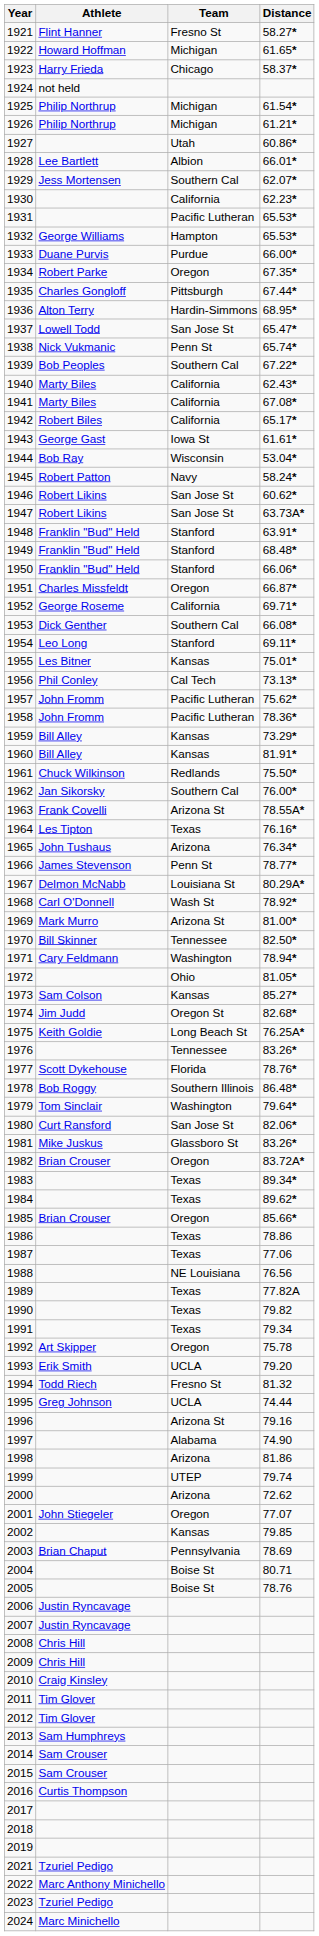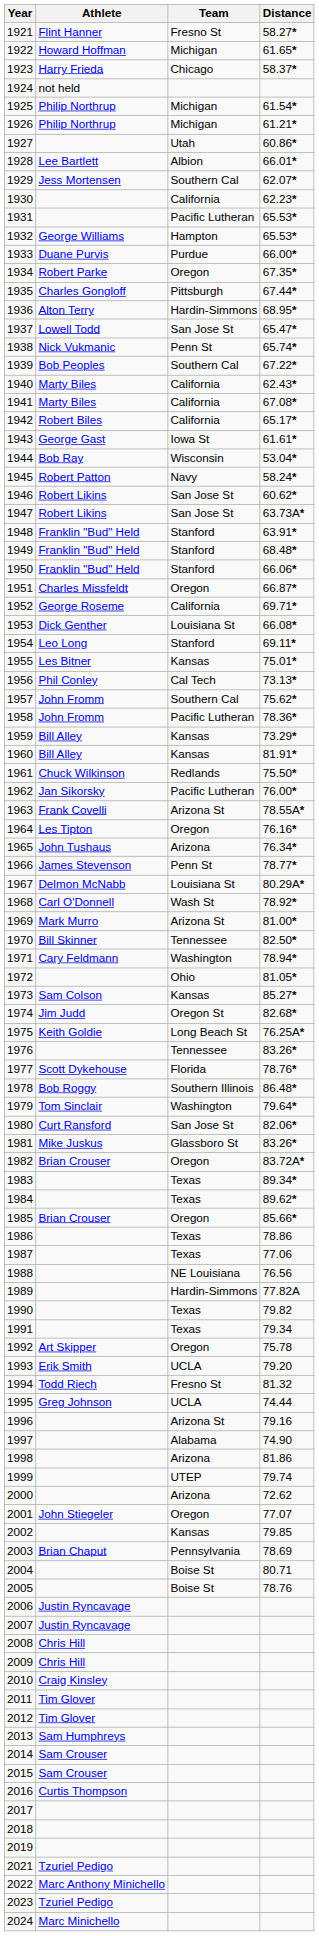1953 | Team: Southern Cal -> Louisiana St
1957 | Team: Pacific Lutheran -> Southern Cal
1962 | Team: Southern Cal -> Pacific Lutheran
1964 | Team: Texas -> Oregon
1989 | Team: Texas -> Hardin-Simmons
